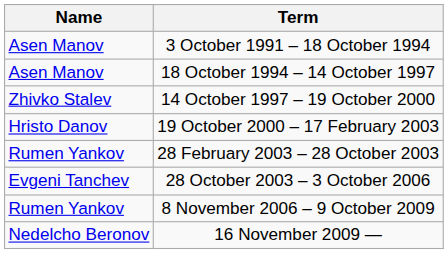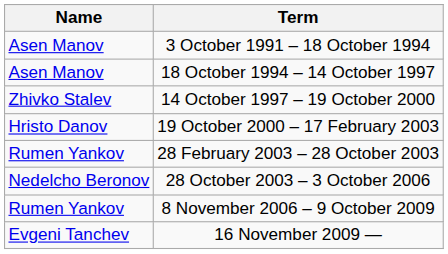28 October 2003 – 3 October 2006 | Name: Evgeni Tanchev -> Nedelcho Beronov
16 November 2009 — | Name: Nedelcho Beronov -> Evgeni Tanchev
